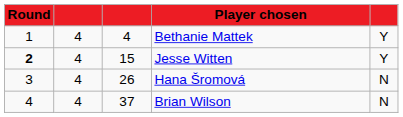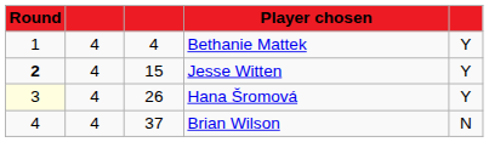Hana Šromová | Round: no background -> lightyellow background
Hana Šromová | column 5: N -> Y
